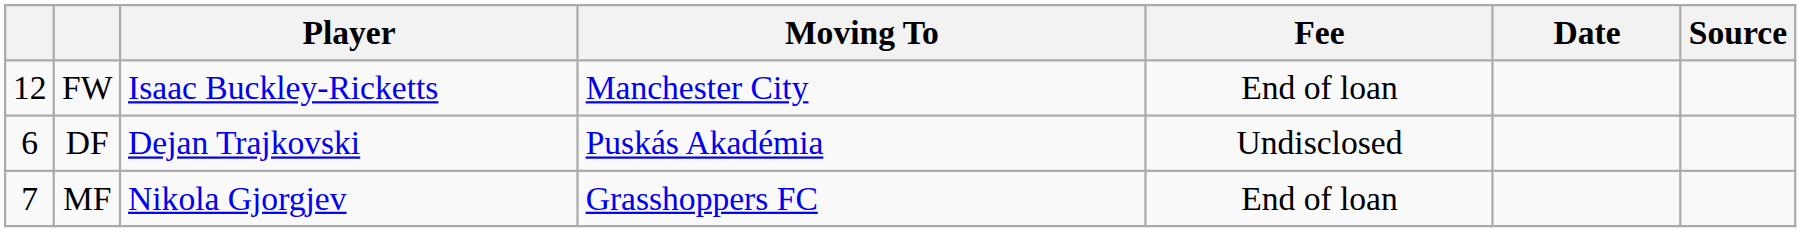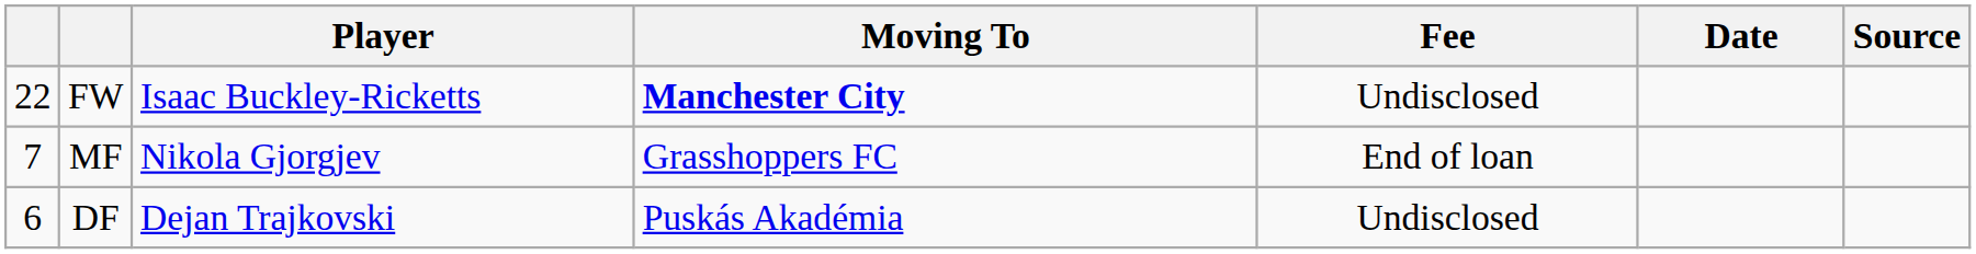FW | column 1: 12 -> 22
FW | Moving To: normal -> bold
FW | Fee: End of loan -> Undisclosed
rows swapped: DF <-> MF
